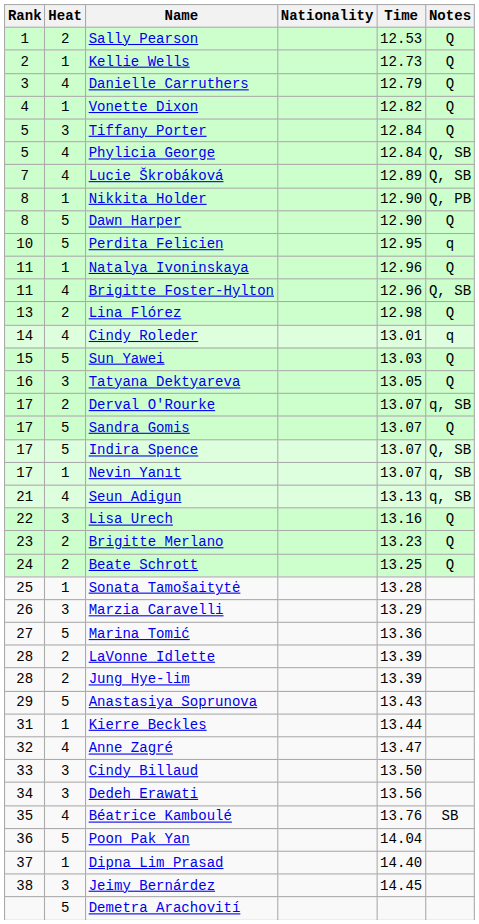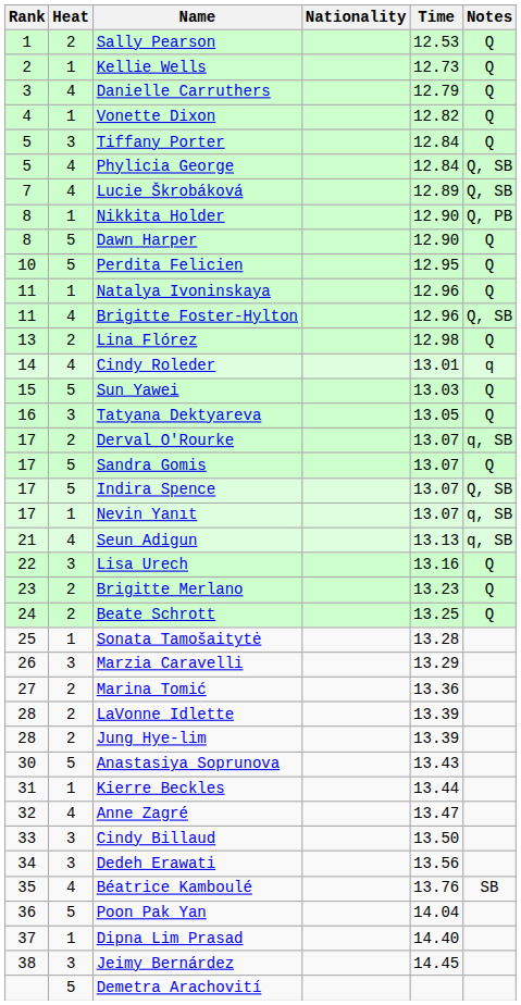Perdita Felicien | Notes: q -> Q
Marina Tomić | Heat: 5 -> 2
Anastasiya Soprunova | Rank: 29 -> 30
